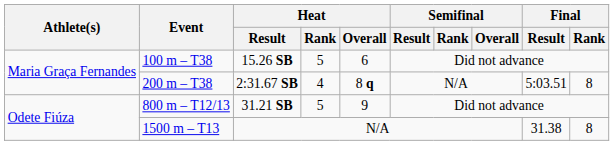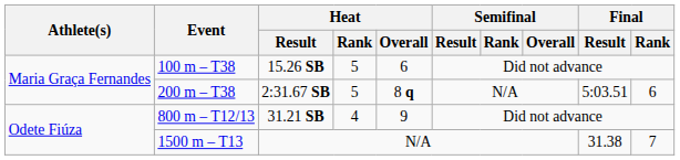200 m – T38 | Heat / Rank: 4 -> 5
200 m – T38 | Final / Rank: 8 -> 6
800 m – T12/13 | Heat / Rank: 5 -> 4
1500 m – T13 | Final / Rank: 8 -> 7
